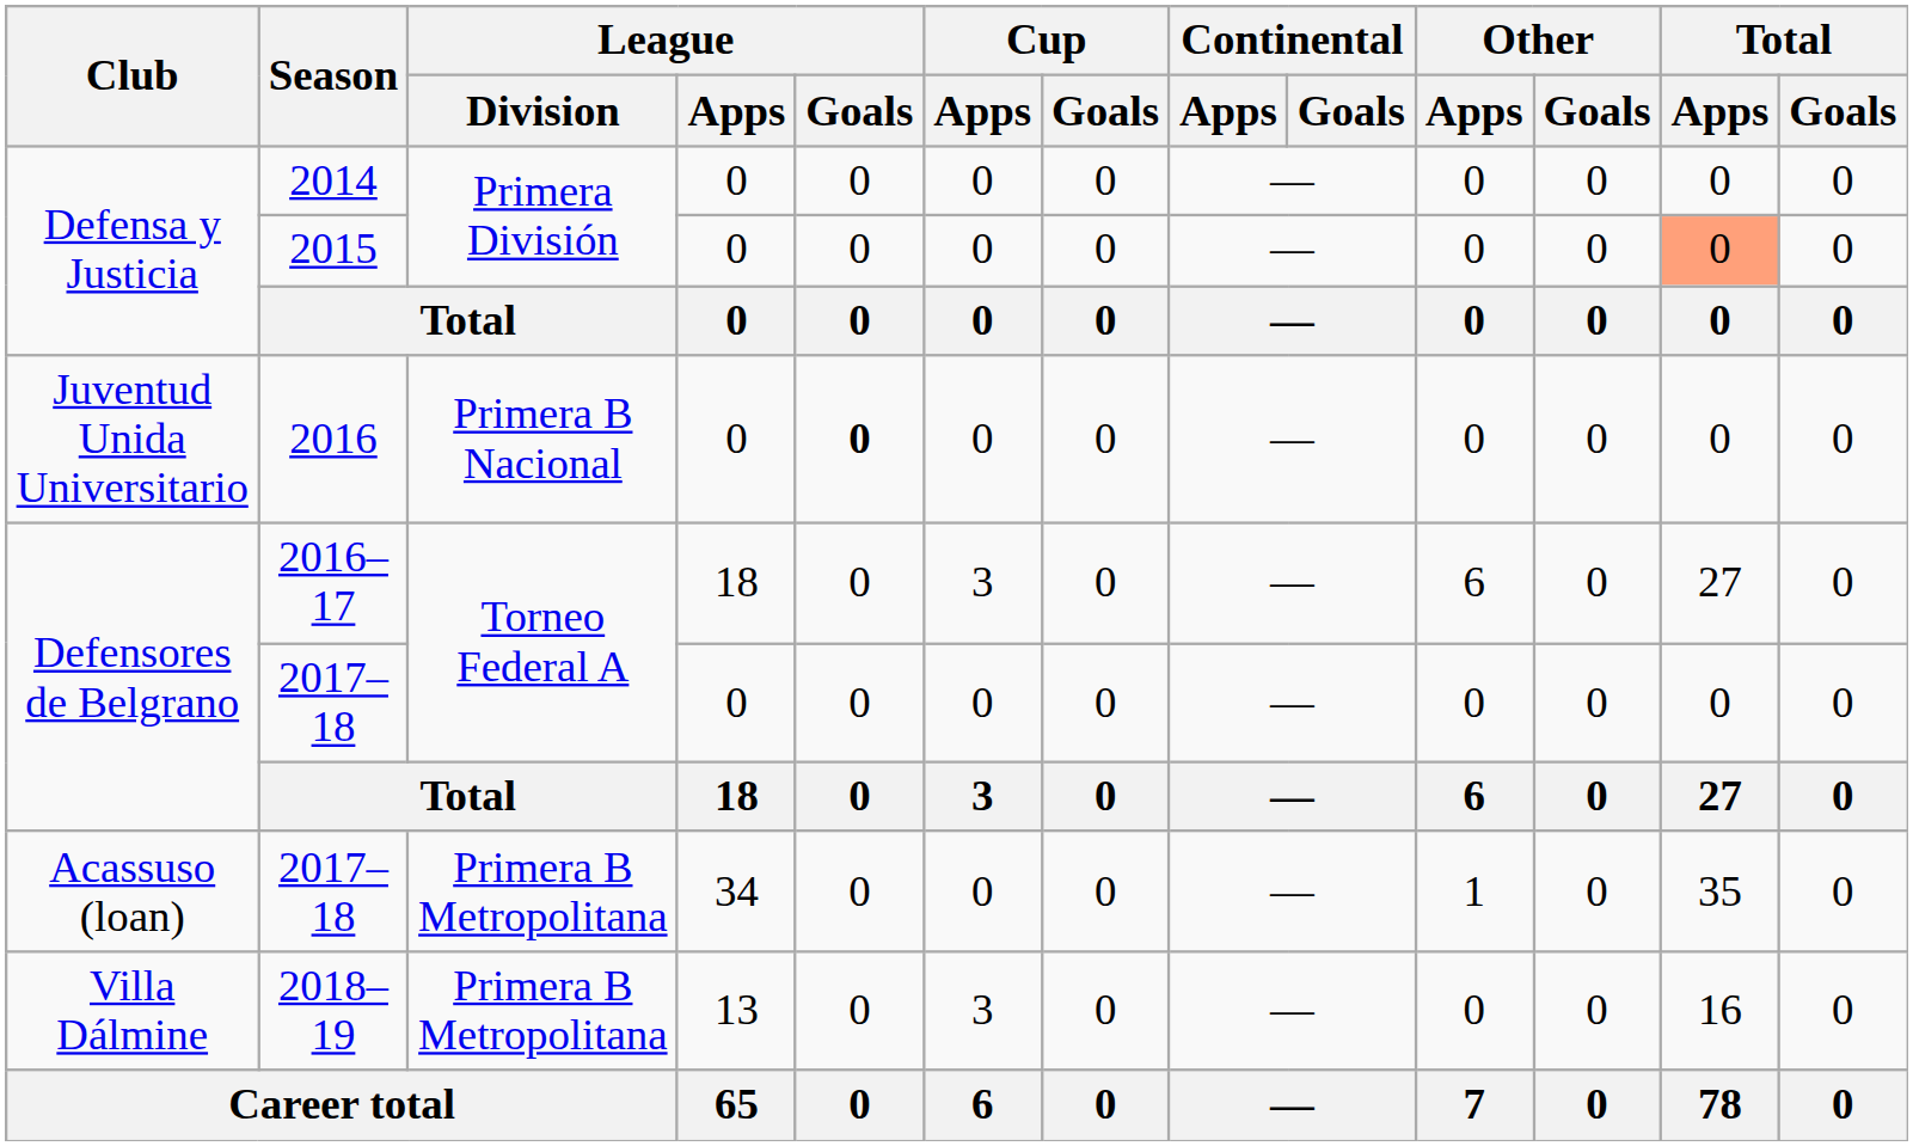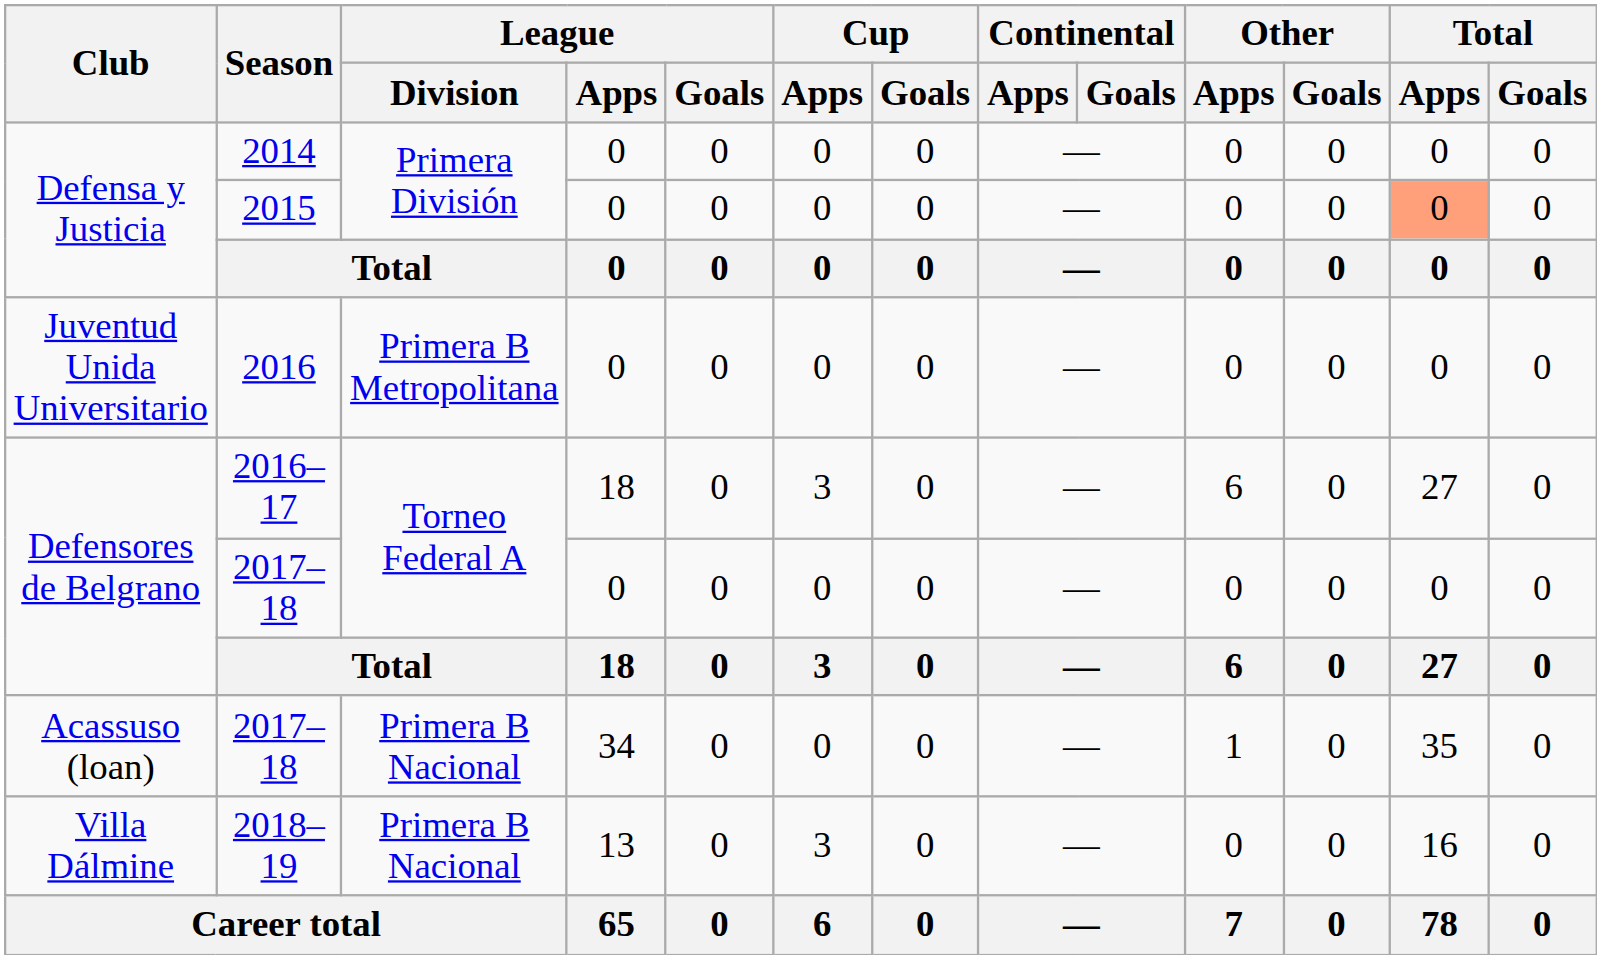2016 | League / Division: Primera B Nacional -> Primera B Metropolitana
2016 | League / Goals: bold -> normal
Acassuso (loan) / 2017–18 | League / Division: Primera B Metropolitana -> Primera B Nacional
2018–19 | League / Division: Primera B Metropolitana -> Primera B Nacional
